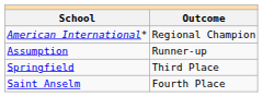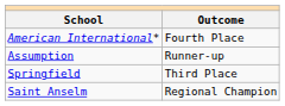American International* | Outcome: Regional Champion -> Fourth Place
Saint Anselm | Outcome: Fourth Place -> Regional Champion
